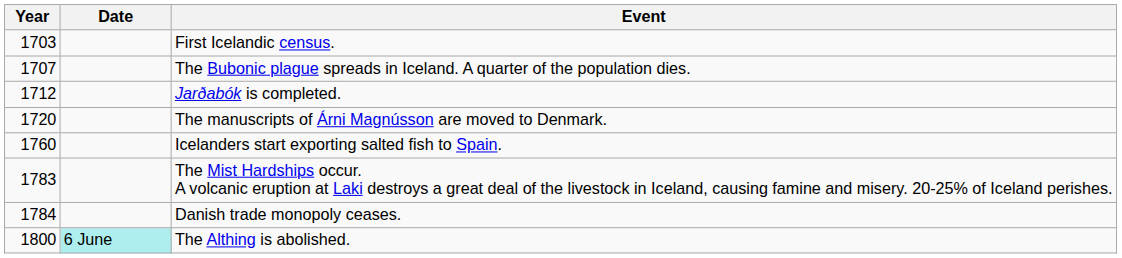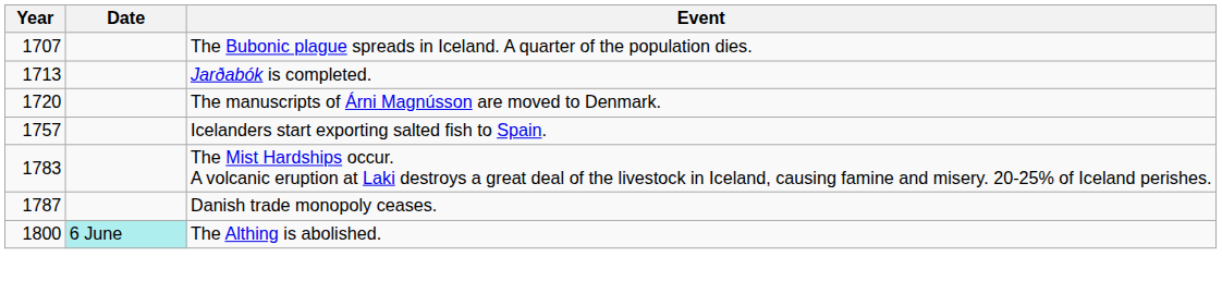- row: 1703 | First Icelandic census.
Jarðabók is completed. | Year: 1712 -> 1713
Icelanders start exporting salted fish to Spain. | Year: 1760 -> 1757
Danish trade monopoly ceases. | Year: 1784 -> 1787
